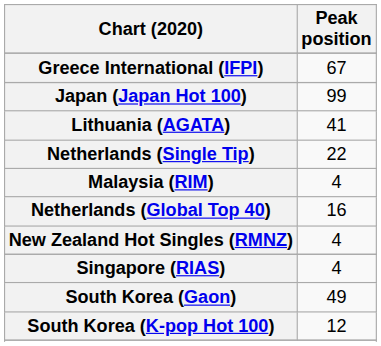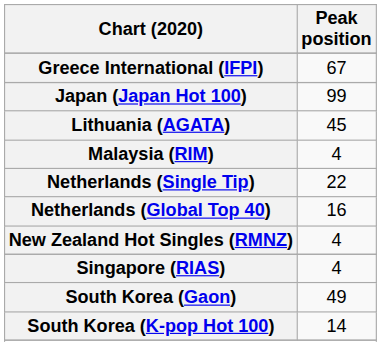Lithuania (AGATA) | Peak position: 41 -> 45
rows swapped: Malaysia (RIM) <-> Netherlands (Single Tip)
South Korea (K-pop Hot 100) | Peak position: 12 -> 14
